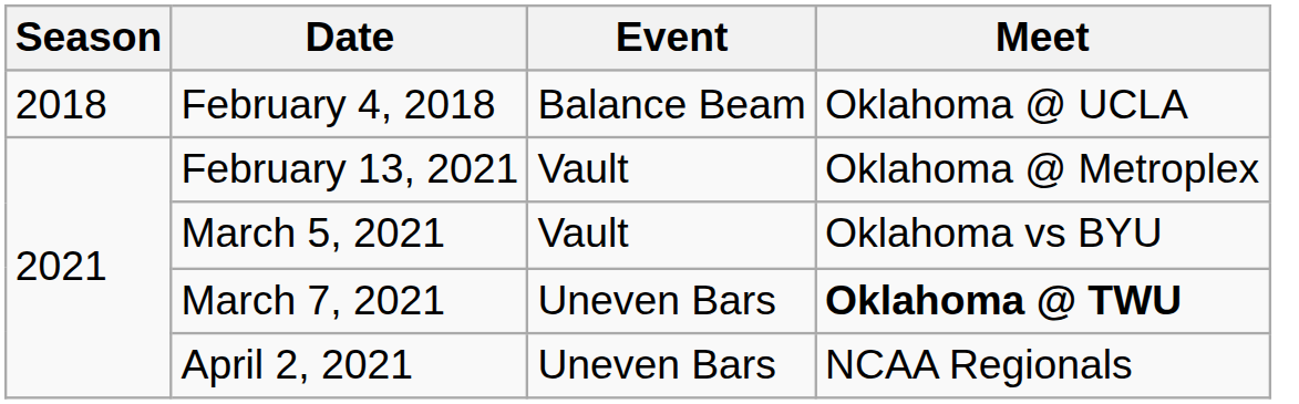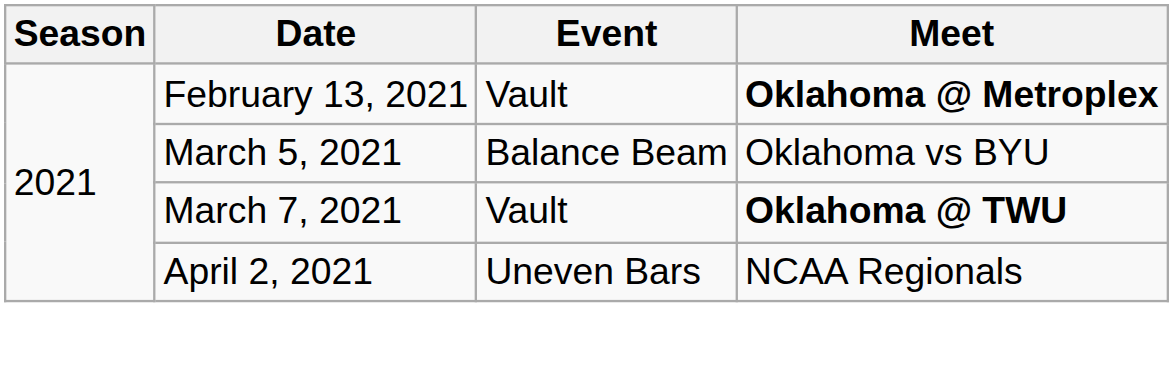- row: 2018 | February 4, 2018 | Balance Beam | Oklahoma @ UCLA
February 13, 2021 | Meet: normal -> bold
March 5, 2021 | Event: Vault -> Balance Beam
March 7, 2021 | Event: Uneven Bars -> Vault
